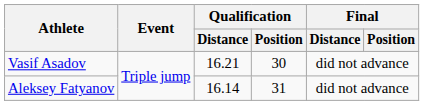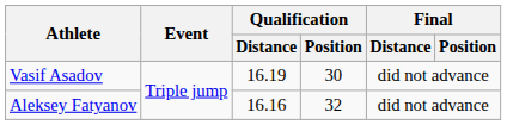Vasif Asadov | Qualification / Distance: 16.21 -> 16.19
Aleksey Fatyanov | Qualification / Distance: 16.14 -> 16.16
Aleksey Fatyanov | Qualification / Position: 31 -> 32
